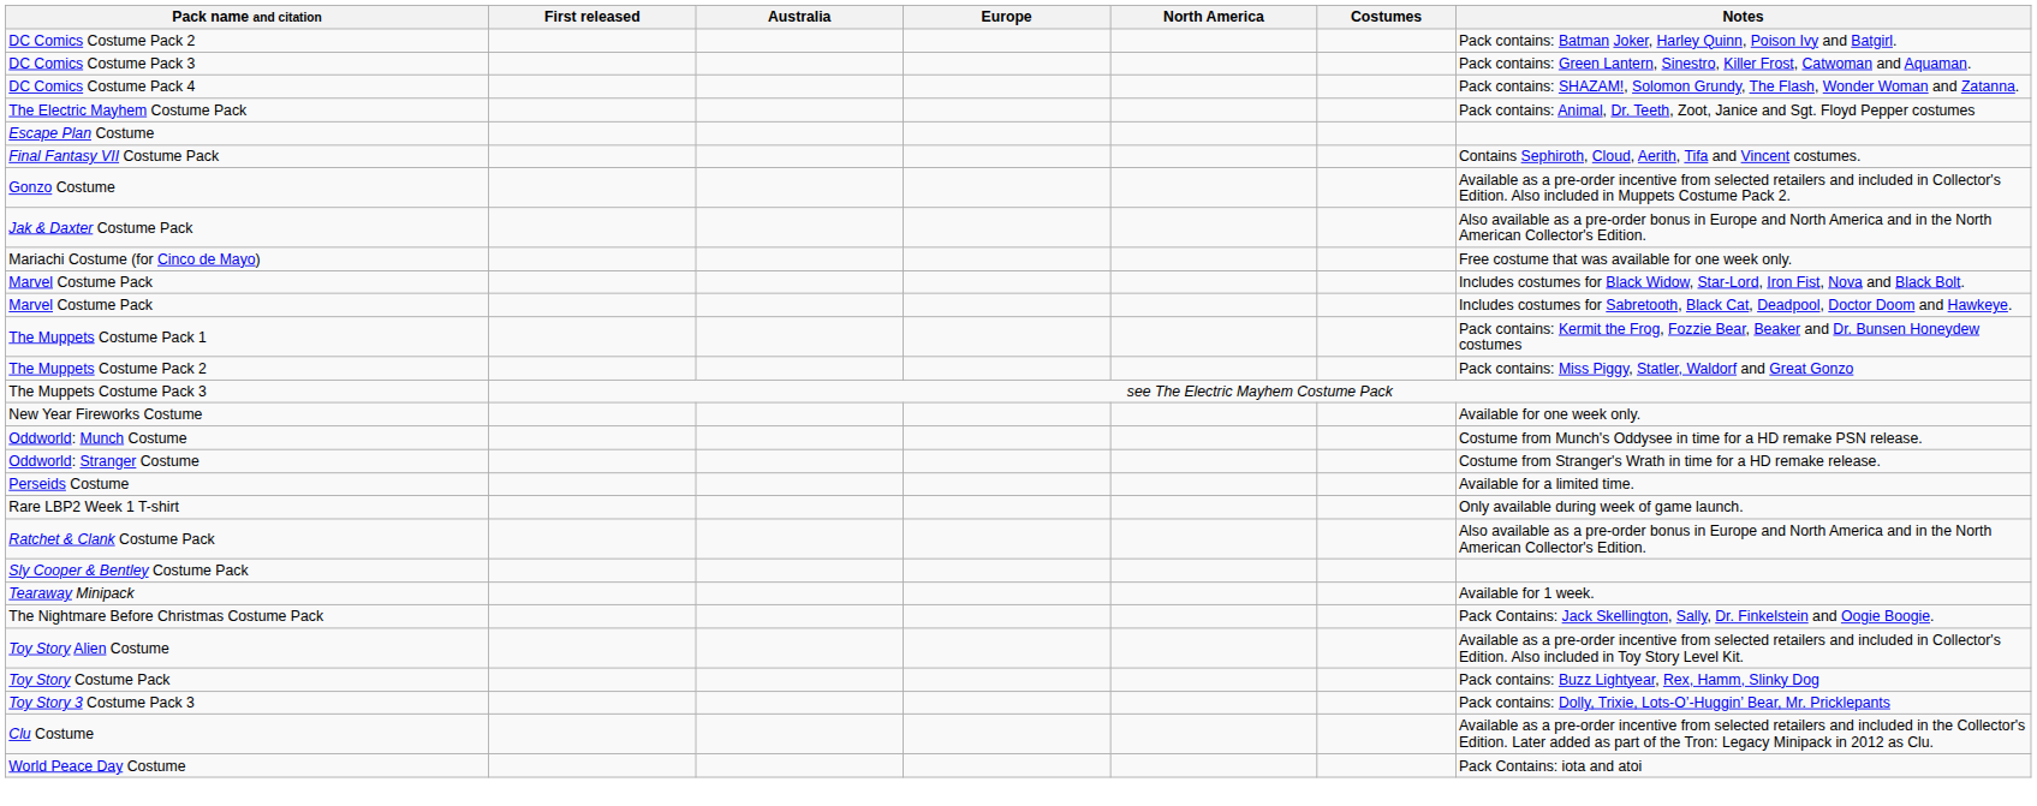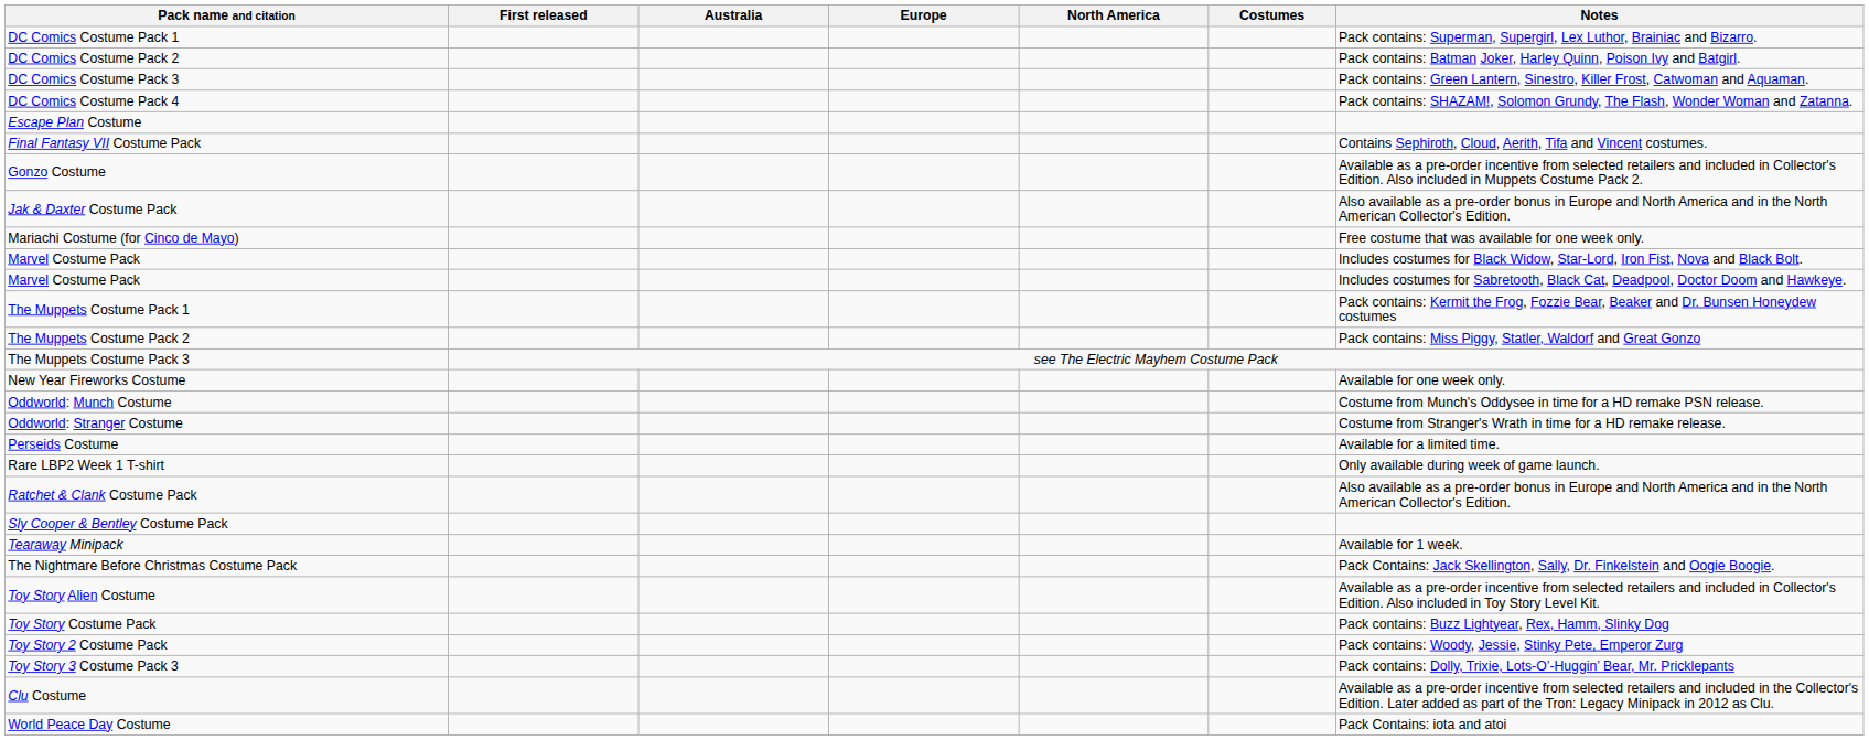+ row: DC Comics Costume Pack 1 | Pack contains: Superman, Supergirl, Lex Luthor, Brainiac and Bizarro.
- row: The Electric Mayhem Costume Pack | Pack contains: Animal, Dr. Teeth, Zoot, Janice and Sgt. Floyd Pepper costumes
+ row: Toy Story 2 Costume Pack | Pack contains: Woody, Jessie, Stinky Pete, Emperor Zurg
